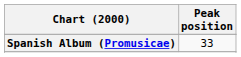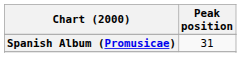Spanish Album (Promusicae) | Peak position: 33 -> 31
